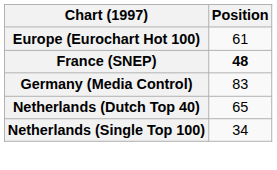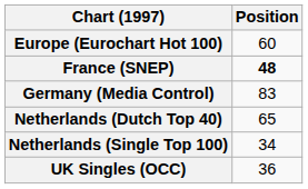Europe (Eurochart Hot 100) | Position: 61 -> 60
+ row: UK Singles (OCC) | 36
